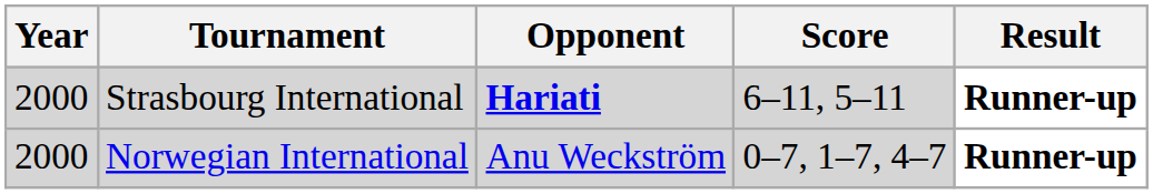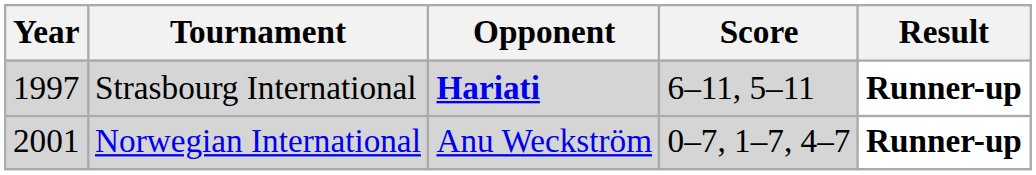Strasbourg International | Year: 2000 -> 1997
Norwegian International | Year: 2000 -> 2001
